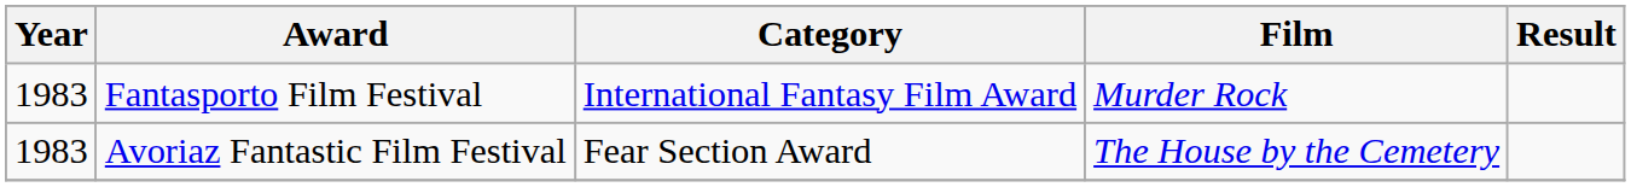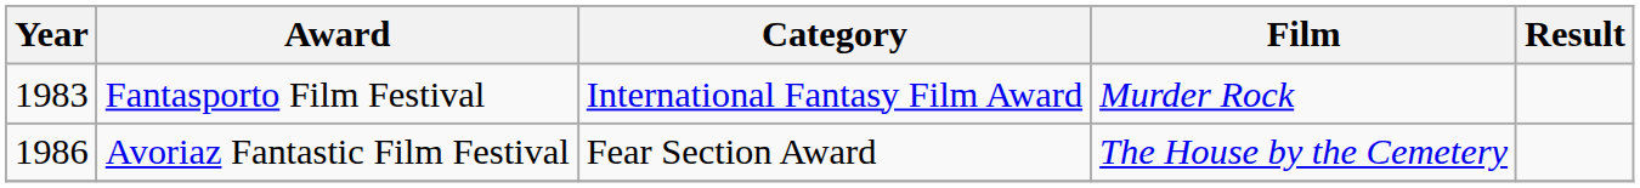Avoriaz Fantastic Film Festival | Year: 1983 -> 1986
